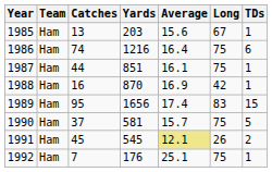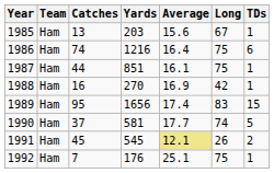1988 | Yards: 870 -> 270
1990 | Average: 15.7 -> 17.7
1990 | Long: 75 -> 74
